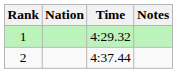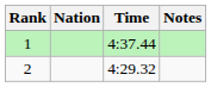1 | Time: 4:29.32 -> 4:37.44
2 | Time: 4:37.44 -> 4:29.32
